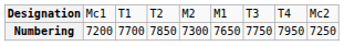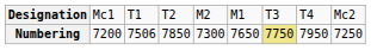Numbering | column 3: 7700 -> 7506
Numbering | column 7: no background -> khaki background
